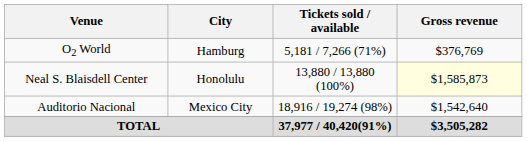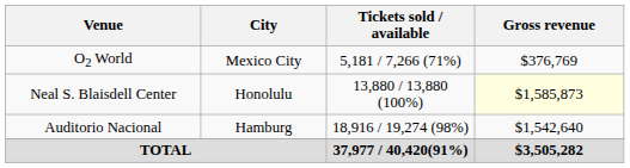O2 World | City: Hamburg -> Mexico City
Auditorio Nacional | City: Mexico City -> Hamburg
